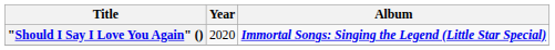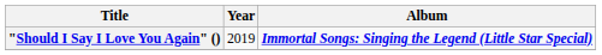"Should I Say I Love You Again" () | Year: 2020 -> 2019
